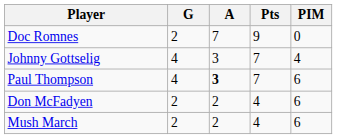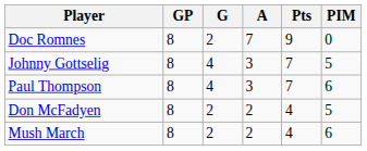+ column: GP | 8 | 8 | 8 | 8 | 8
Johnny Gottselig | PIM: 4 -> 5
Paul Thompson | A: bold -> normal
Don McFadyen | PIM: 6 -> 5
